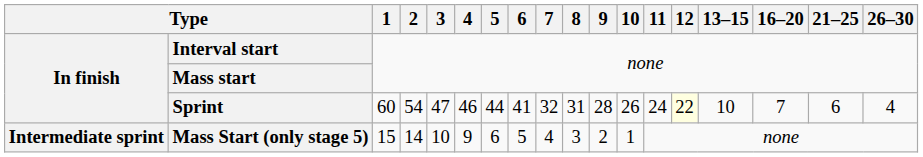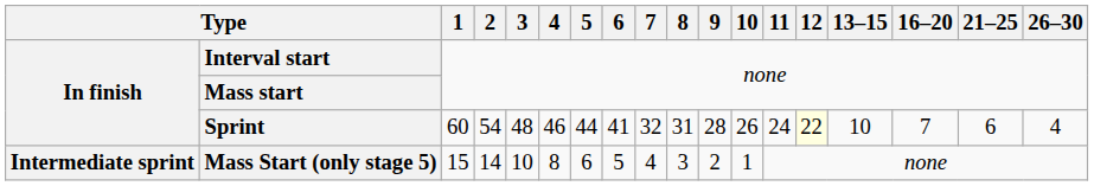Sprint | 3: 47 -> 48
Mass Start (only stage 5) | 4: 9 -> 8
